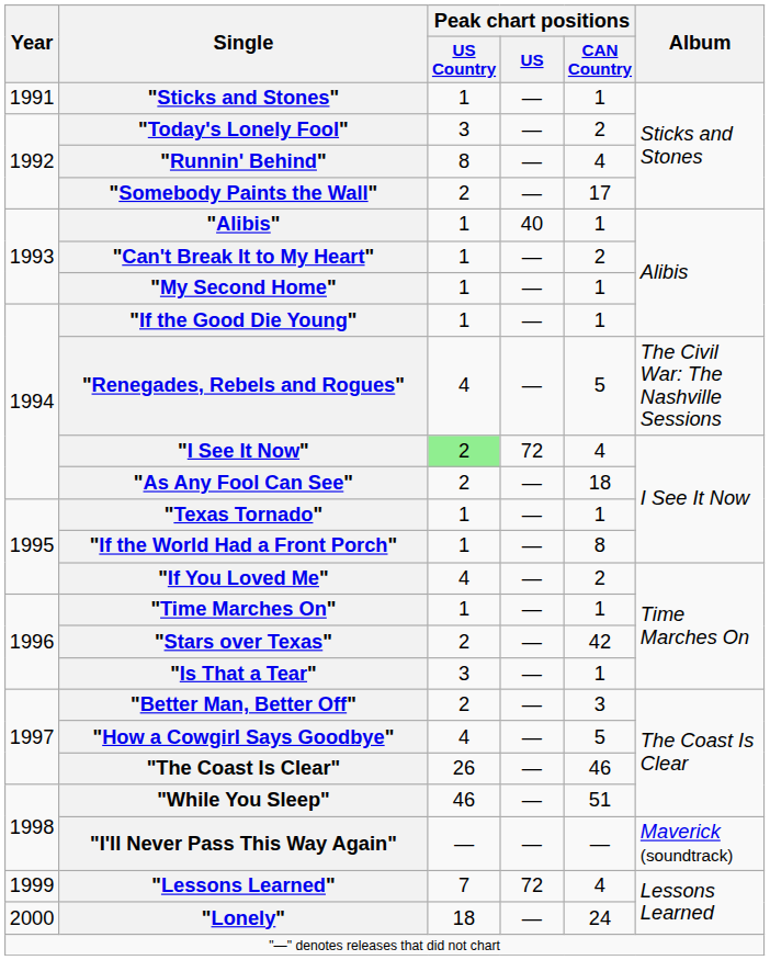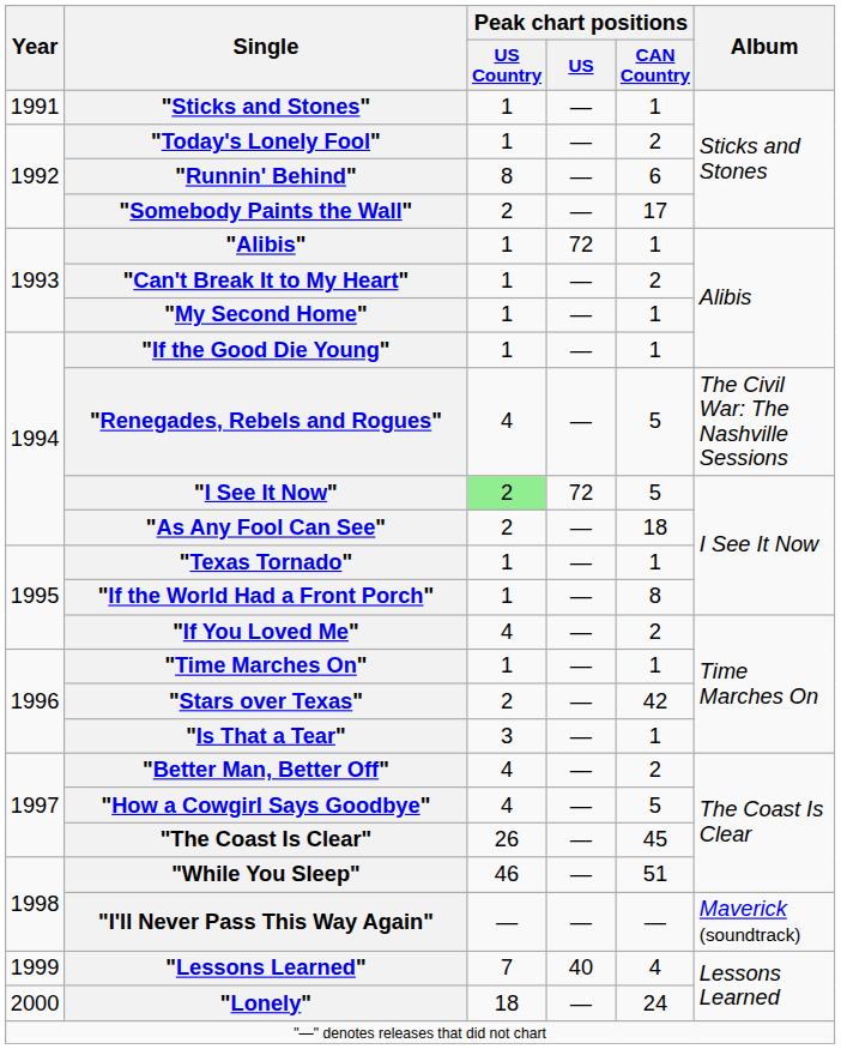"Today's Lonely Fool" | Peak chart positions / US Country: 3 -> 1
"Runnin' Behind" | Peak chart positions / CAN Country: 4 -> 6
"Alibis" | Peak chart positions / US: 40 -> 72
"I See It Now" | Peak chart positions / CAN Country: 4 -> 5
"Better Man, Better Off" | Peak chart positions / US Country: 2 -> 4
"Better Man, Better Off" | Peak chart positions / CAN Country: 3 -> 2
"The Coast Is Clear" | Peak chart positions / CAN Country: 46 -> 45
"Lessons Learned" | Peak chart positions / US: 72 -> 40
